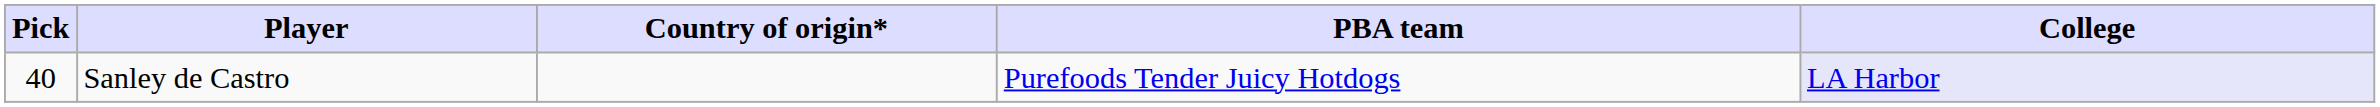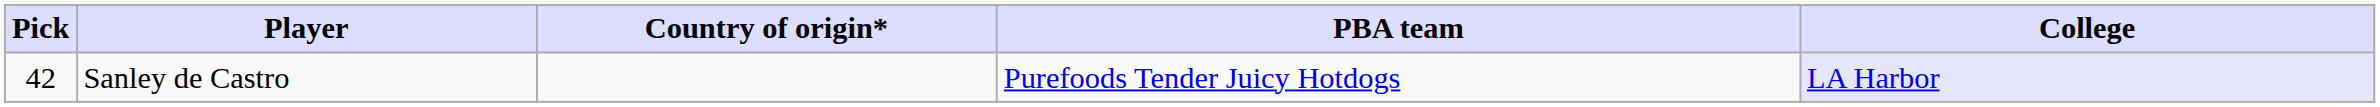Sanley de Castro | Pick: 40 -> 42
